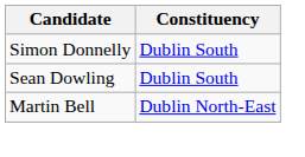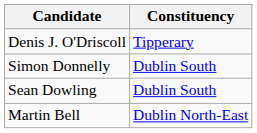+ row: Denis J. O'Driscoll | Tipperary
